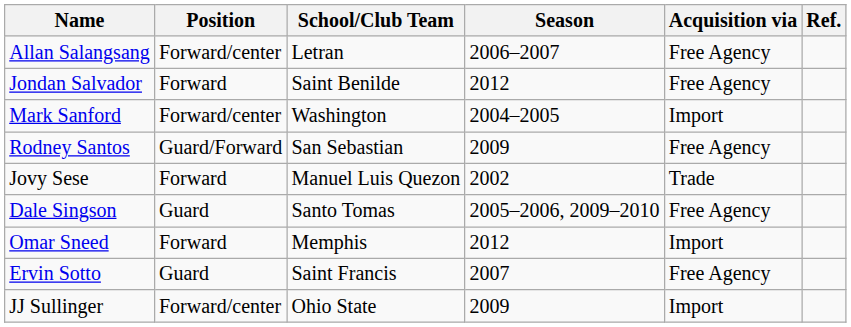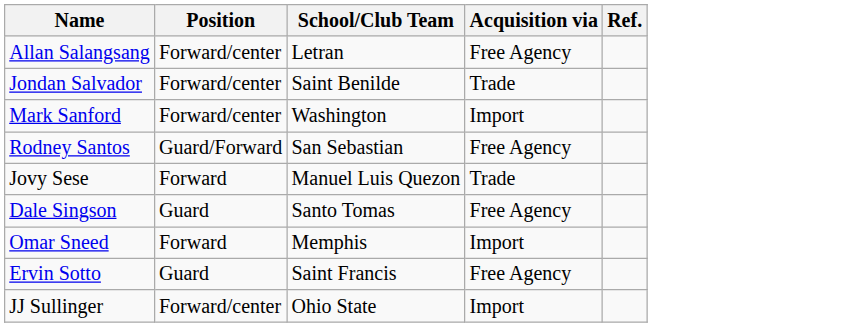- column: Season | 2006–2007 | 2012 | 2004–2005 | 2009 | 2002 | 2005–2006, 2009–2010 | 2012 | 2007 | 2009
Jondan Salvador | Position: Forward -> Forward/center
Jondan Salvador | Acquisition via: Free Agency -> Trade
